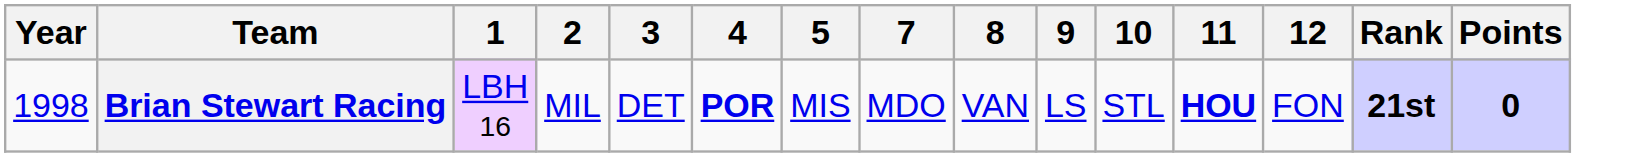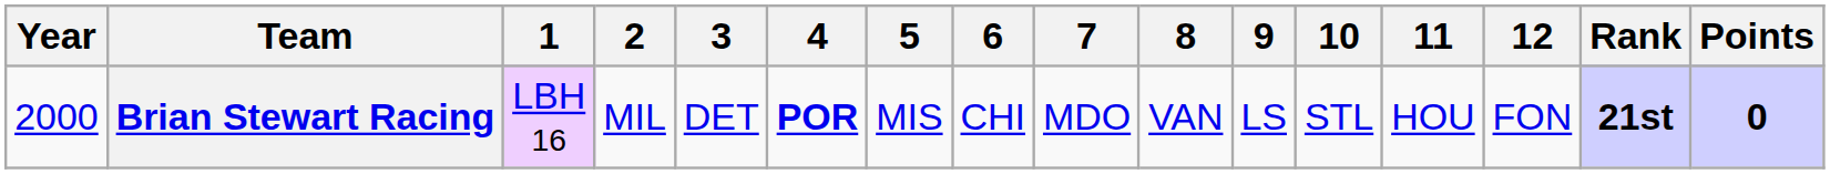+ column: 6 | CHI
Brian Stewart Racing | Year: 1998 -> 2000
Brian Stewart Racing | 11: bold -> normal
